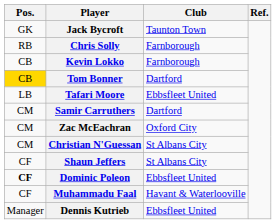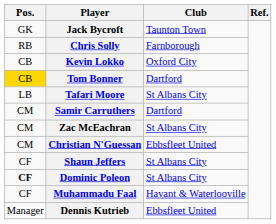Kevin Lokko | Club: Farnborough -> Oxford City
Tafari Moore | Club: Ebbsfleet United -> St Albans City
Zac McEachran | Club: Oxford City -> St Albans City
Christian N'Guessan | Club: St Albans City -> Ebbsfleet United
Dominic Poleon | Club: Ebbsfleet United -> St Albans City
